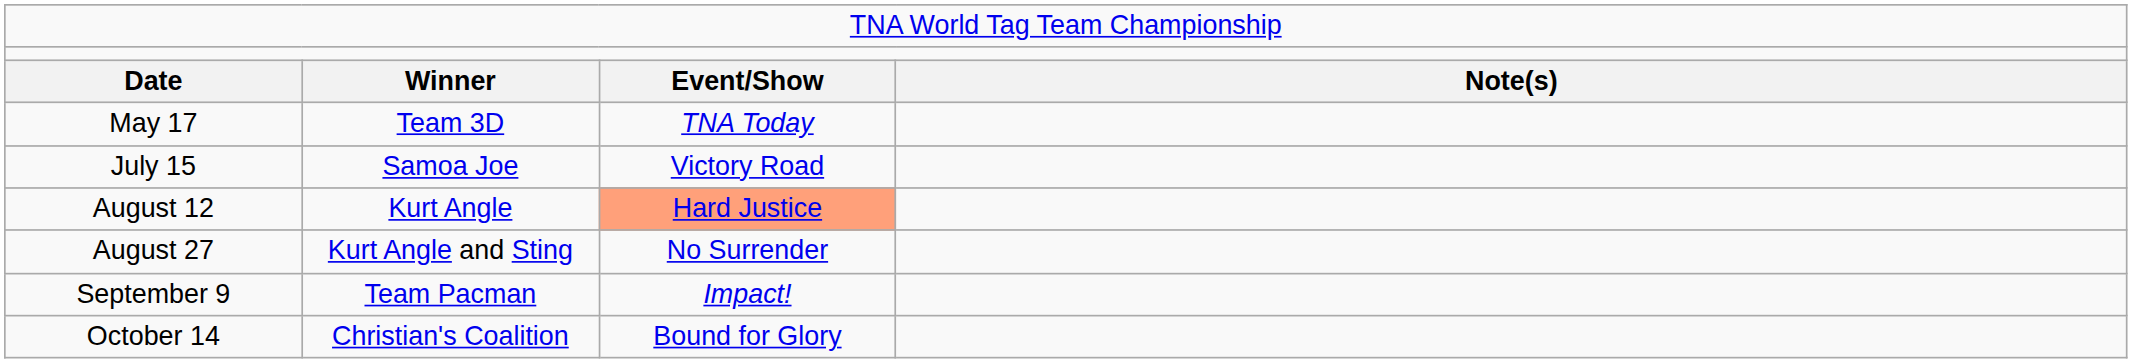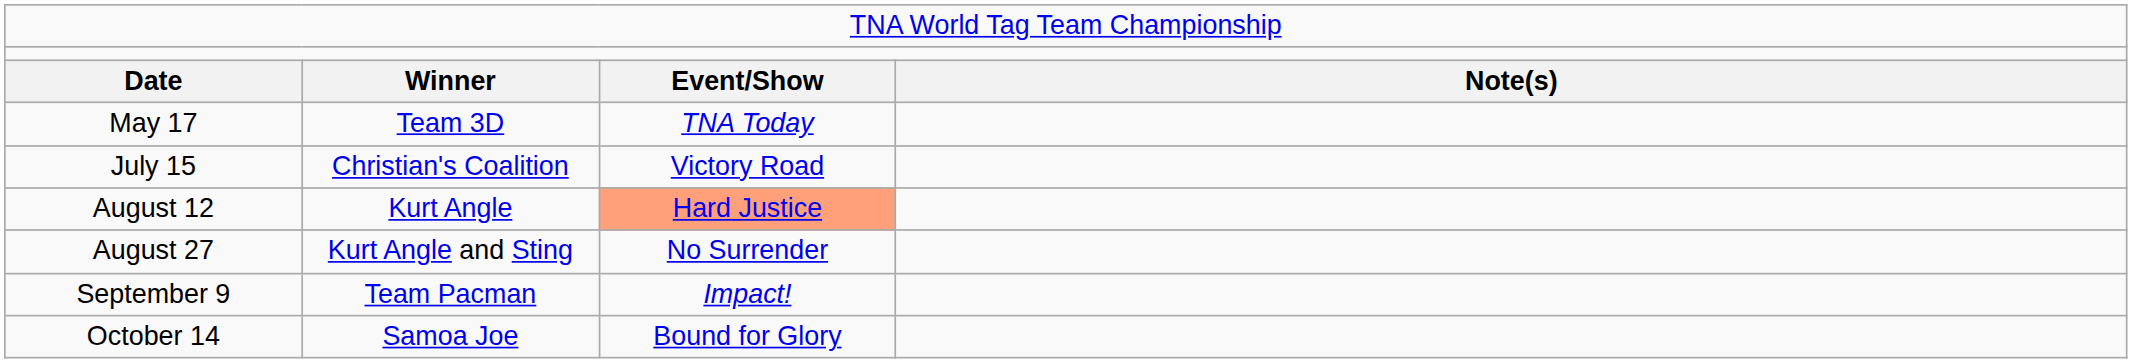July 15 | column 2: Samoa Joe -> Christian's Coalition
October 14 | column 2: Christian's Coalition -> Samoa Joe
